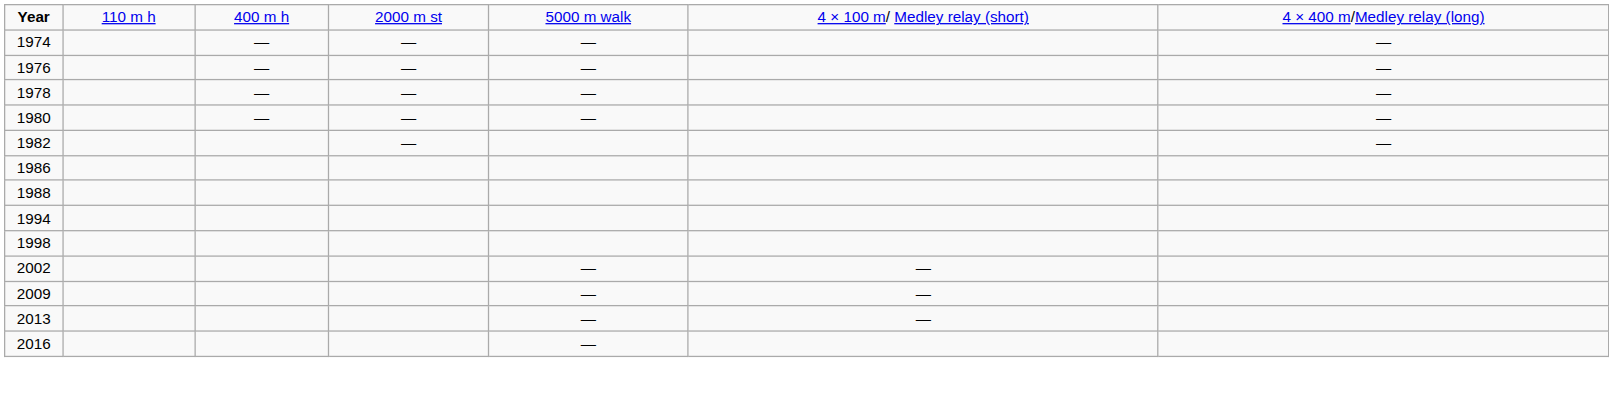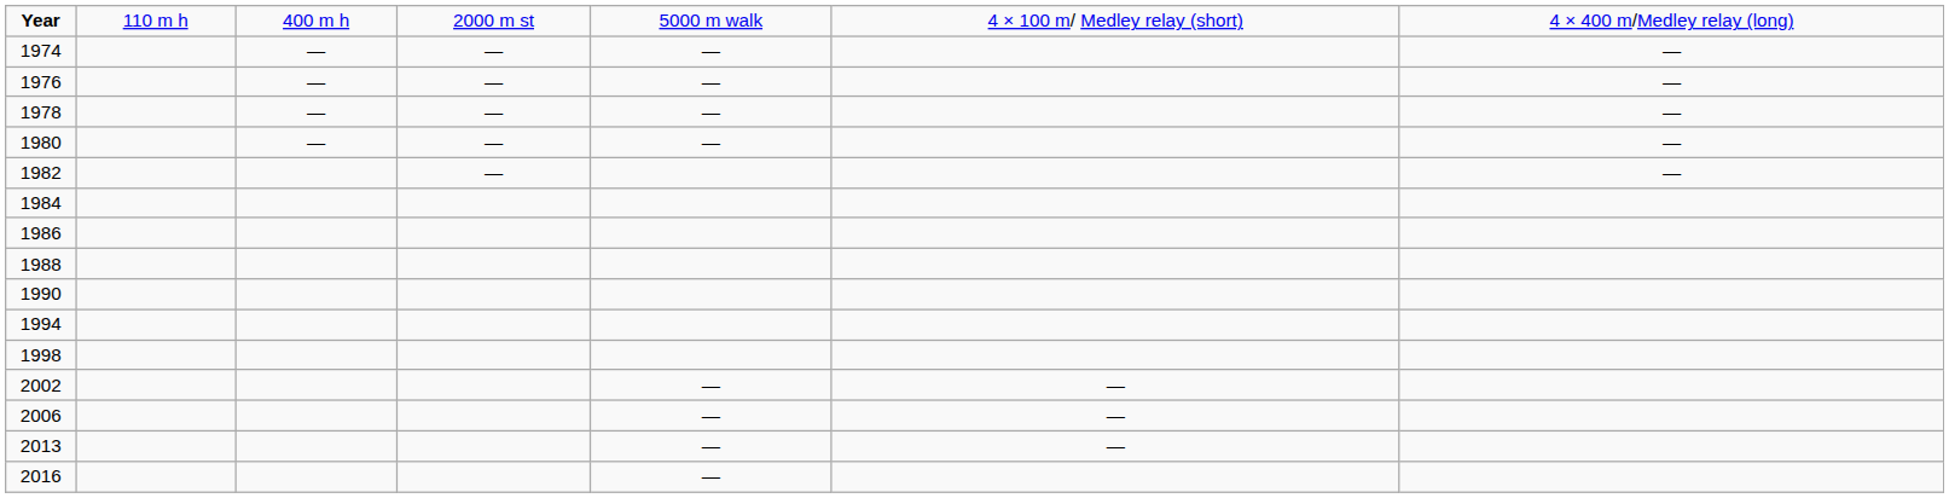+ row: 1984
+ row: 1990
+ row: 2006 | — | —
- row: 2009 | — | —
